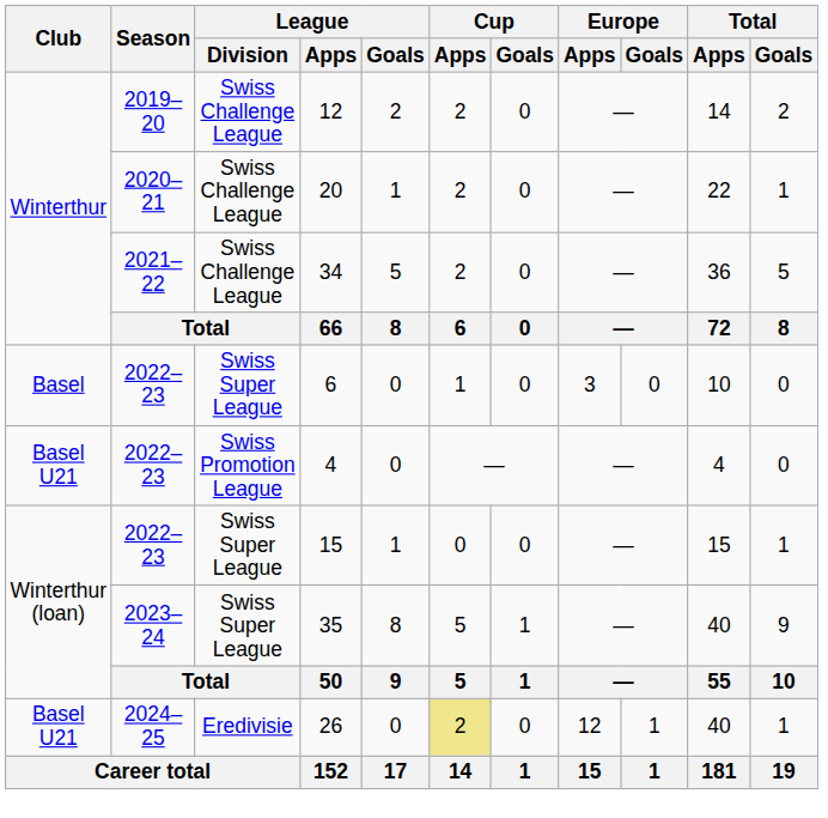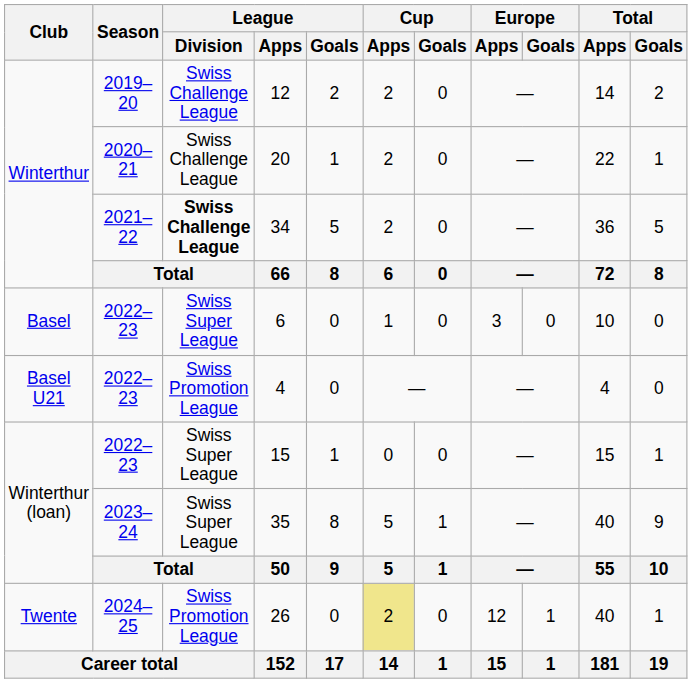34 | League / Division: normal -> bold
26 | Club: Basel U21 -> Twente
26 | League / Division: Eredivisie -> Swiss Promotion League
